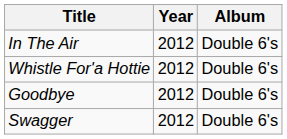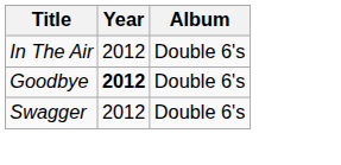- row: Whistle For'a Hottie | 2012 | Double 6's
Goodbye | Year: normal -> bold
